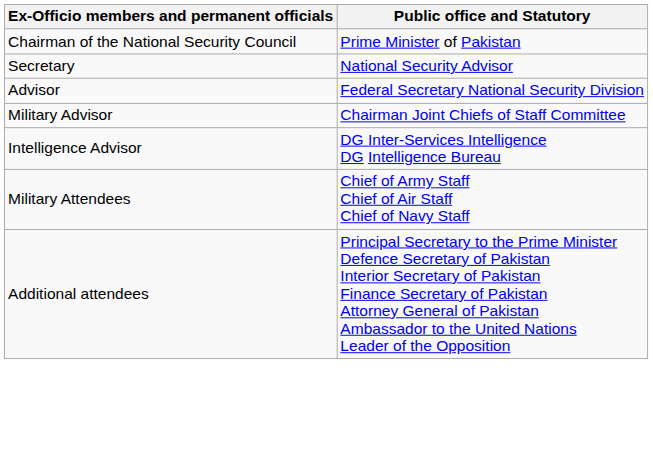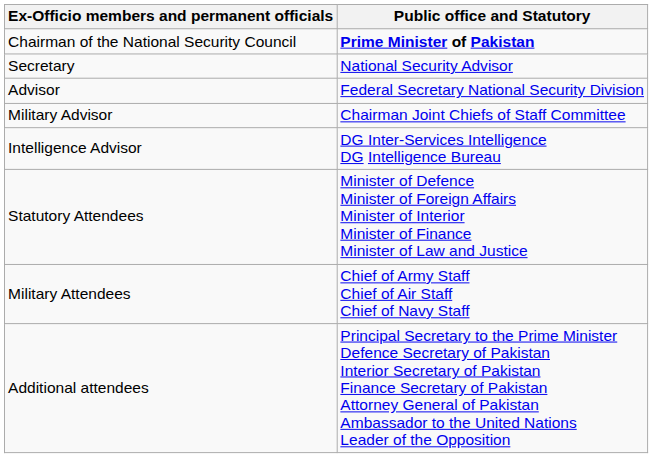Chairman of the National Security Council | Public office and Statutory: normal -> bold
+ row: Statutory Attendees | Minister of Defence Minister of Foreign Affairs Minister of Interior Minister of Finance Minister of Law and Justice
